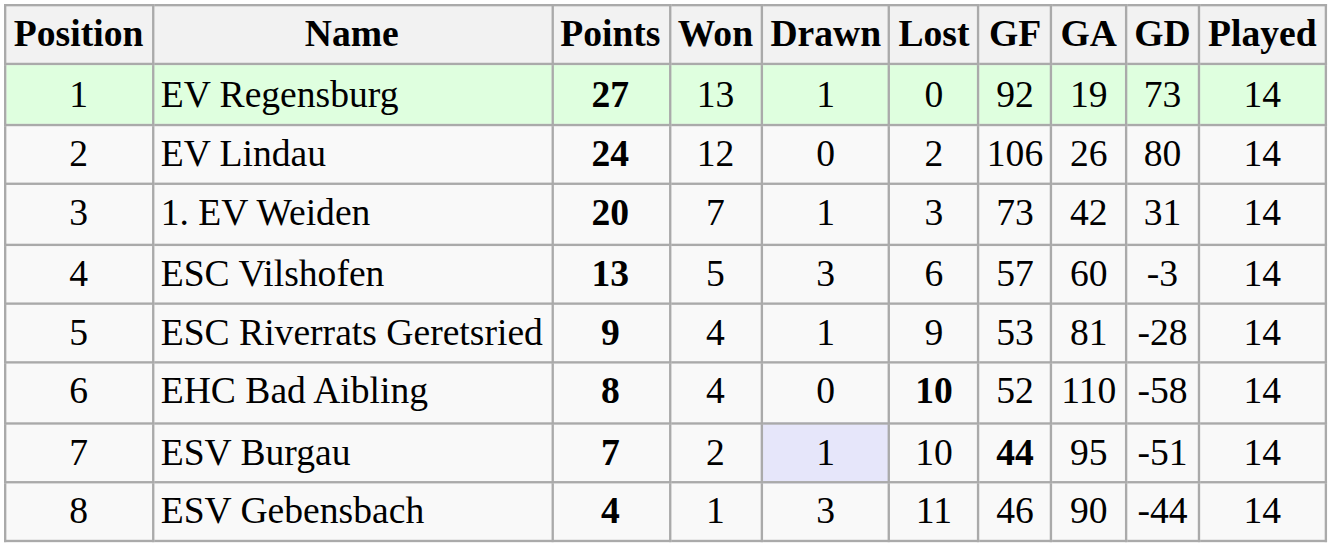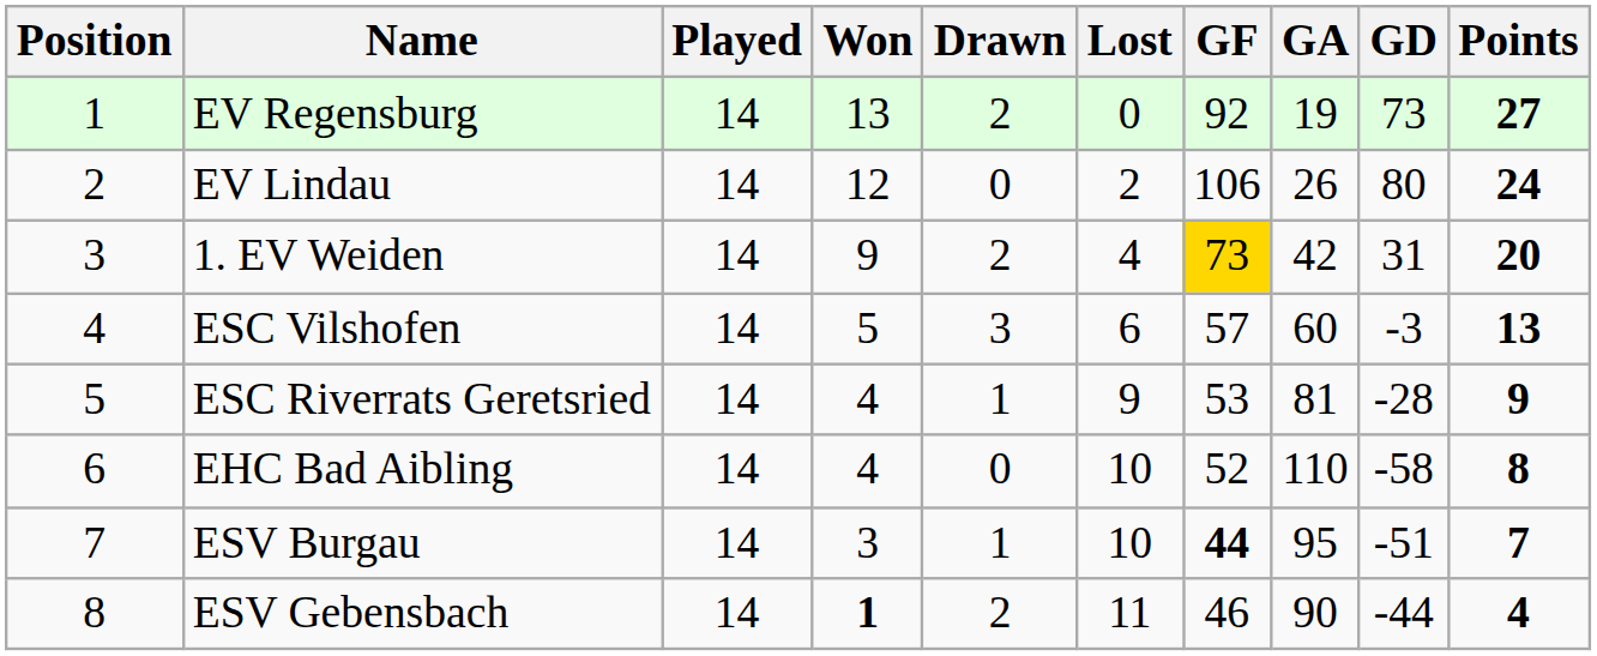columns swapped: Played <-> Points
EV Regensburg | Drawn: 1 -> 2
1. EV Weiden | Won: 7 -> 9
1. EV Weiden | Drawn: 1 -> 2
1. EV Weiden | Lost: 3 -> 4
1. EV Weiden | GF: no background -> gold background
EHC Bad Aibling | Lost: bold -> normal
ESV Burgau | Won: 2 -> 3
ESV Burgau | Drawn: lavender background -> no background
ESV Gebensbach | Won: normal -> bold
ESV Gebensbach | Drawn: 3 -> 2
